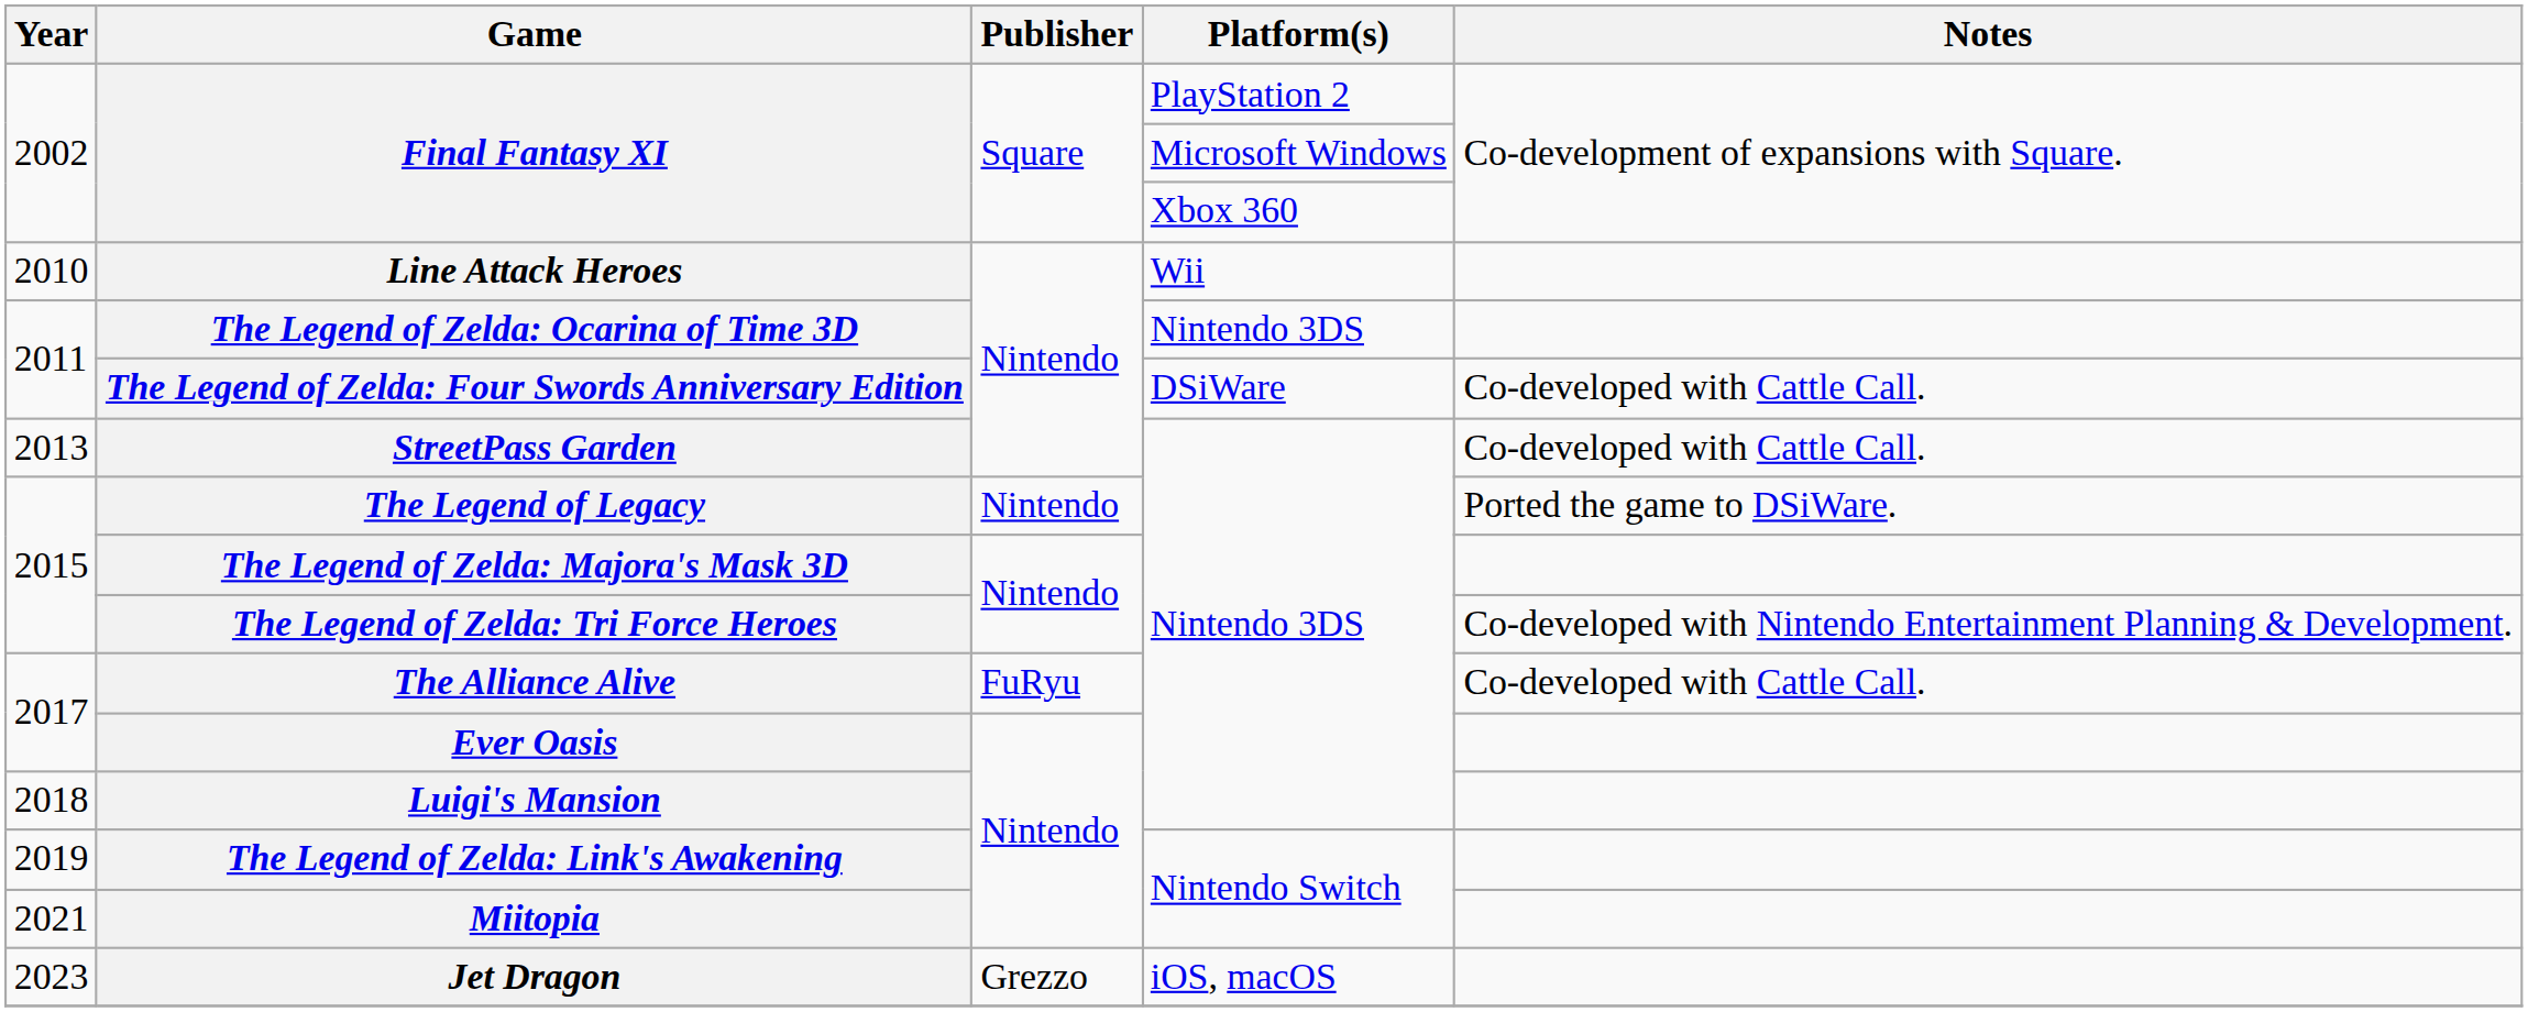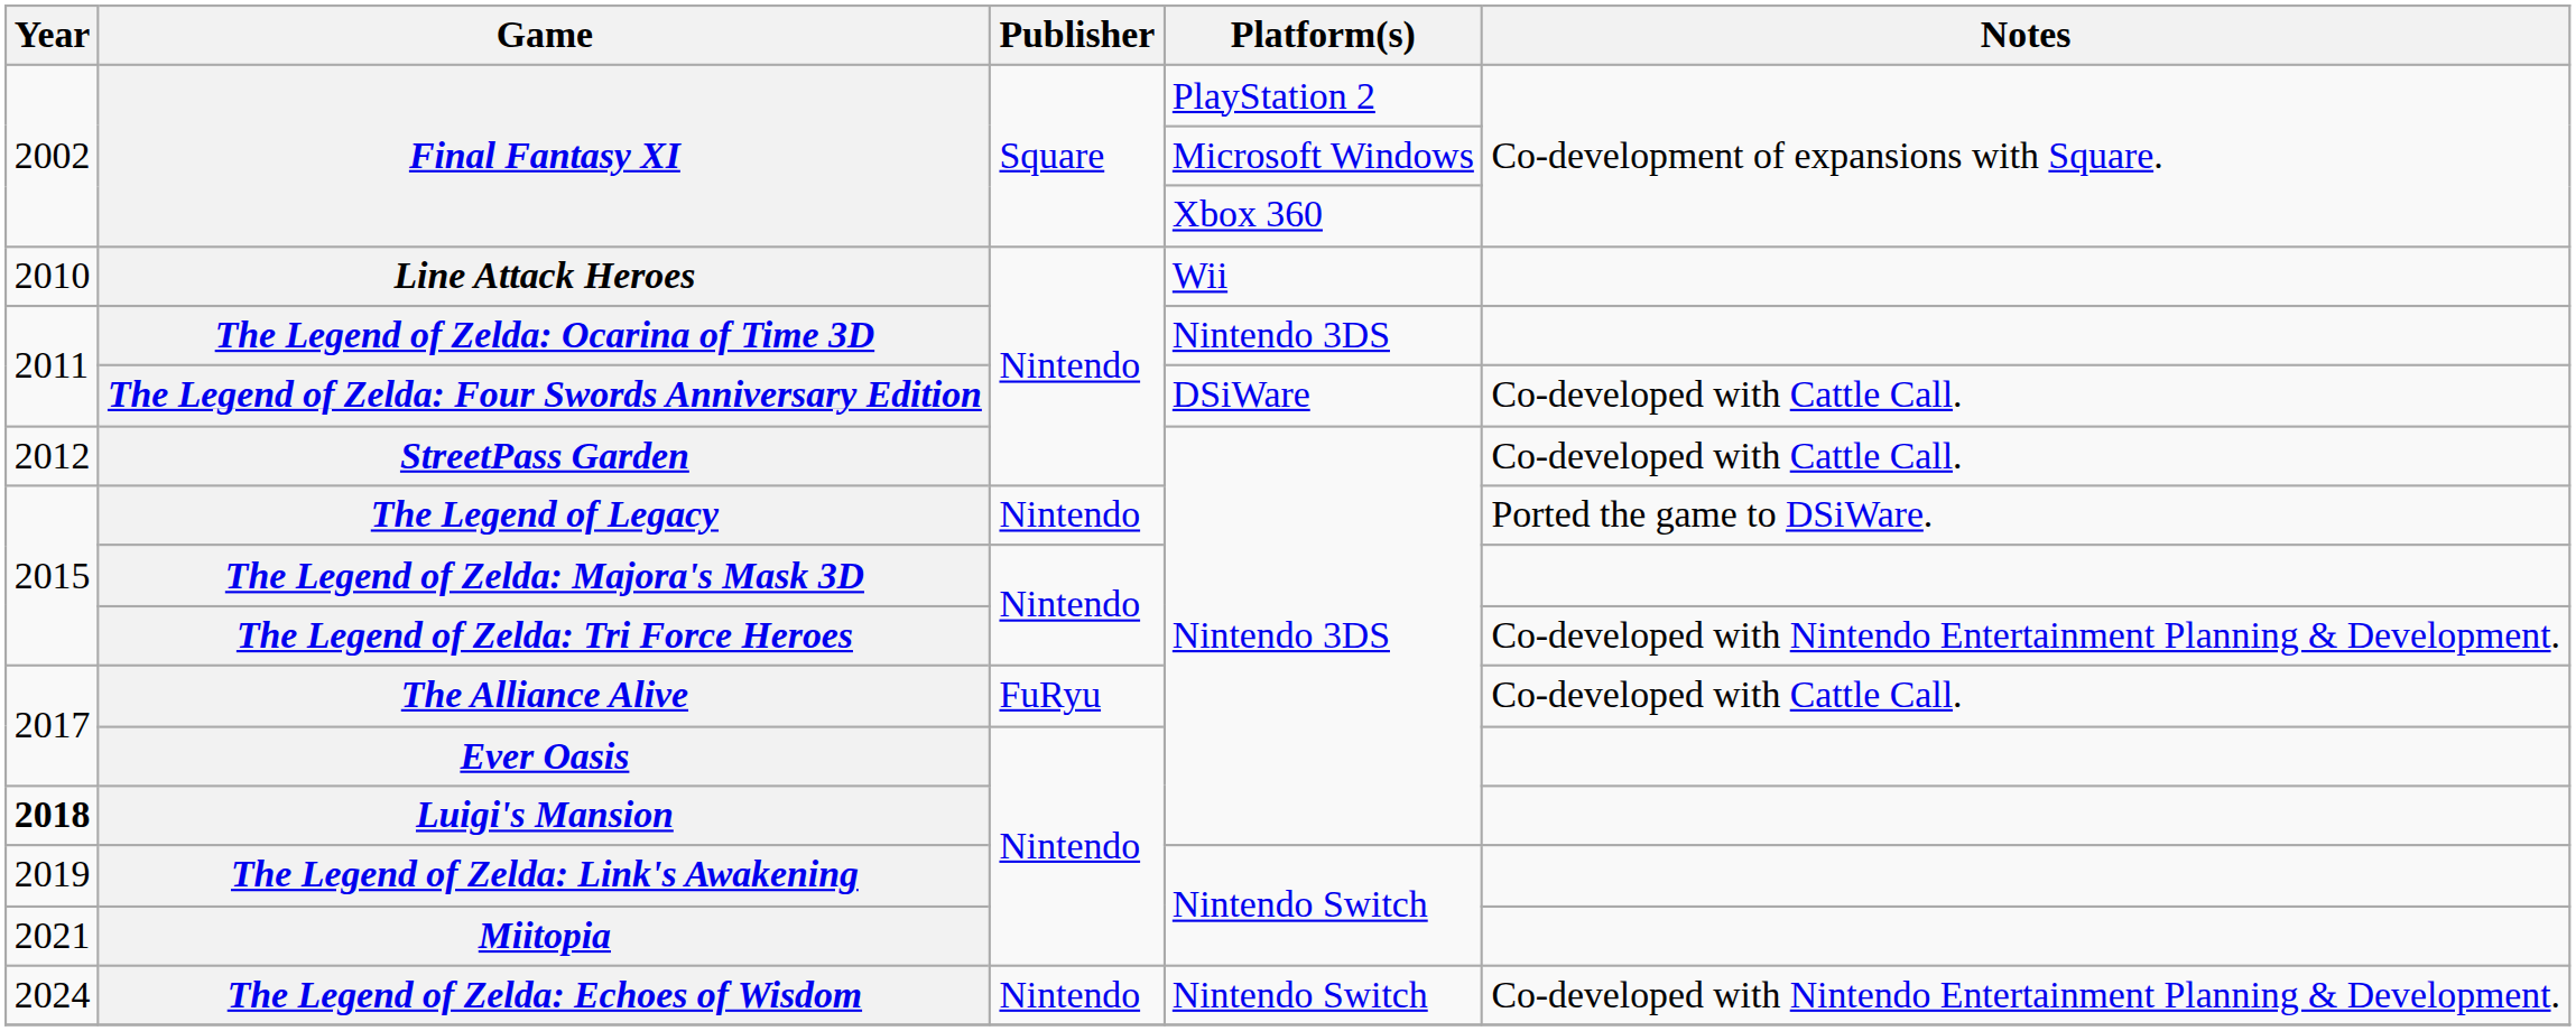StreetPass Garden | Year: 2013 -> 2012
Luigi's Mansion | Year: normal -> bold
- row: 2023 | Jet Dragon | Grezzo | iOS, macOS
+ row: 2024 | The Legend of Zelda: Echoes of Wisdom | Nintendo | Nintendo Switch | Co-developed with Nintendo Entertainment Planning & Development.
